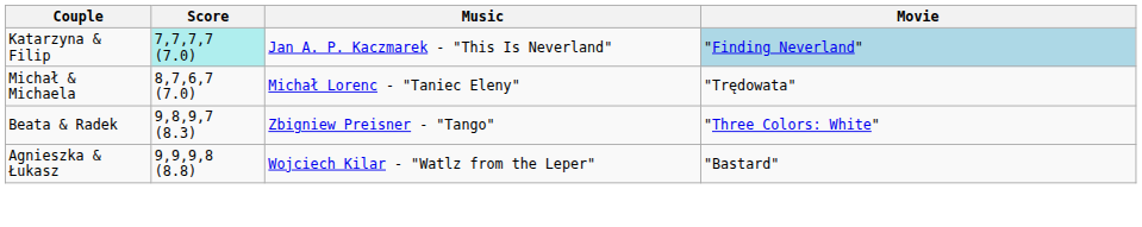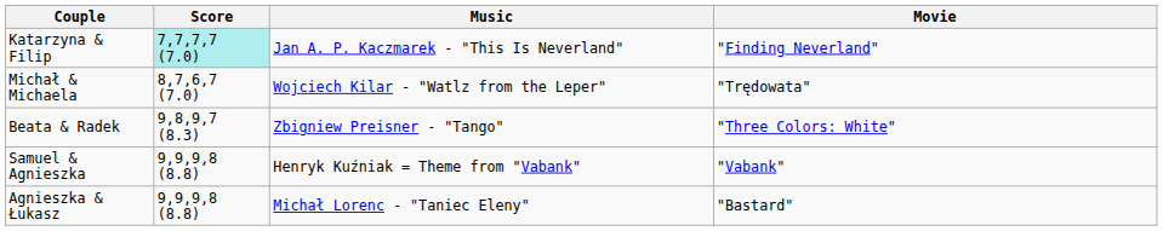Katarzyna & Filip | Movie: lightblue background -> no background
Michał & Michaela | Music: Michał Lorenc - "Taniec Eleny" -> Wojciech Kilar - "Watlz from the Leper"
+ row: Samuel & Agnieszka | 9,9,9,8 (8.8) | Henryk Kuźniak = Theme from "Vabank" | "Vabank"
Agnieszka & Łukasz | Music: Wojciech Kilar - "Watlz from the Leper" -> Michał Lorenc - "Taniec Eleny"
